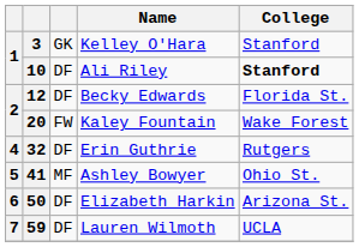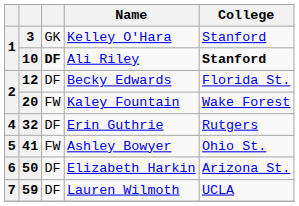10 | column 3: normal -> bold
41 | column 3: MF -> FW
